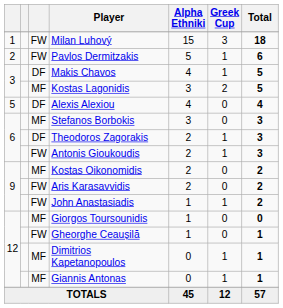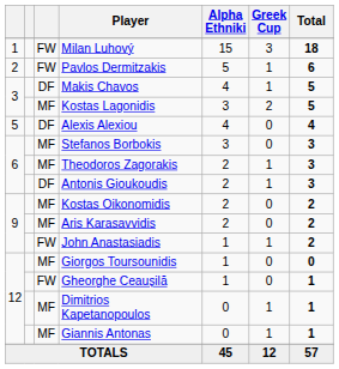Theodoros Zagorakis | column 3: DF -> MF
Antonis Gioukoudis | column 3: FW -> DF
Aris Karasavvidis | column 3: FW -> MF
